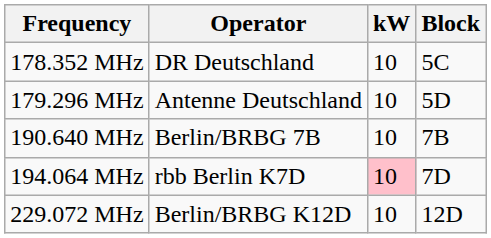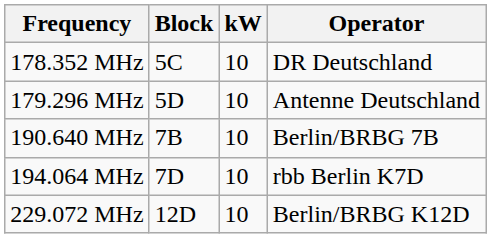columns swapped: Block <-> Operator
194.064 MHz | kW: pink background -> no background
